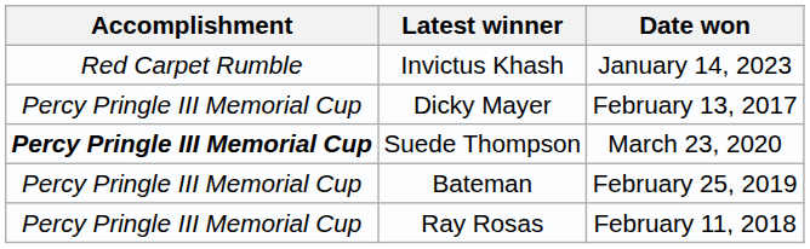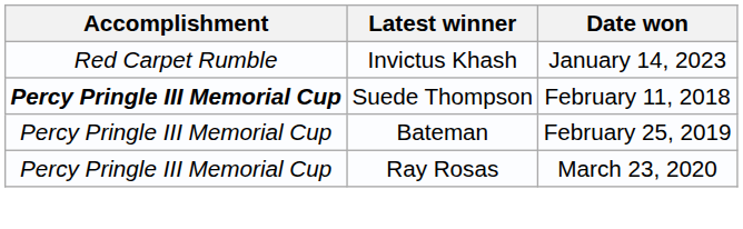- row: Percy Pringle III Memorial Cup | Dicky Mayer | February 13, 2017
Suede Thompson | Date won: March 23, 2020 -> February 11, 2018
Ray Rosas | Date won: February 11, 2018 -> March 23, 2020
